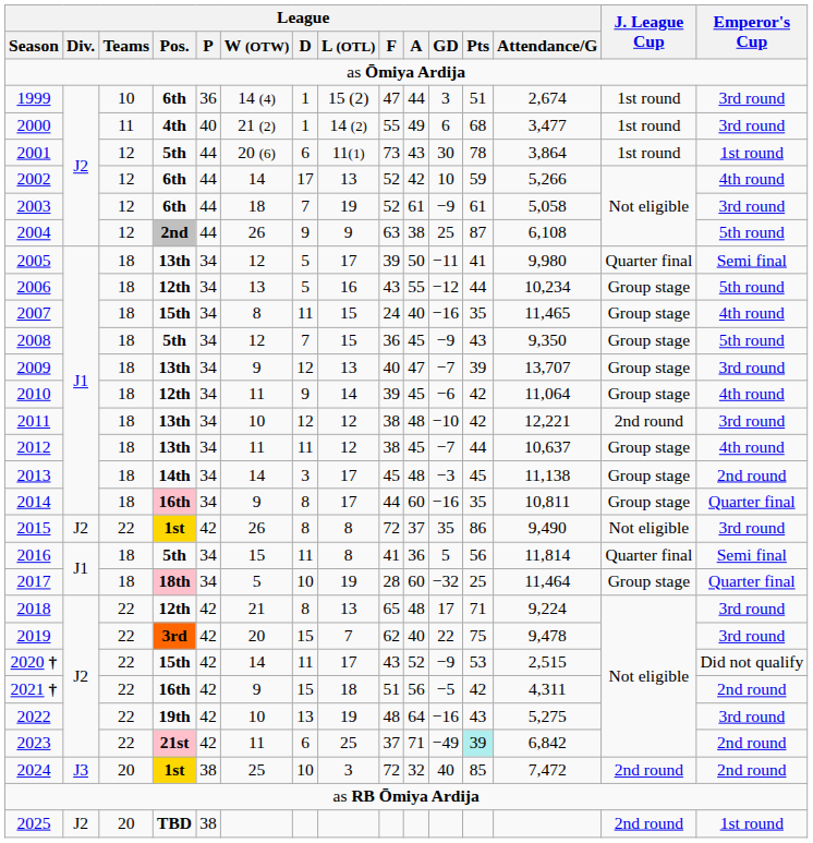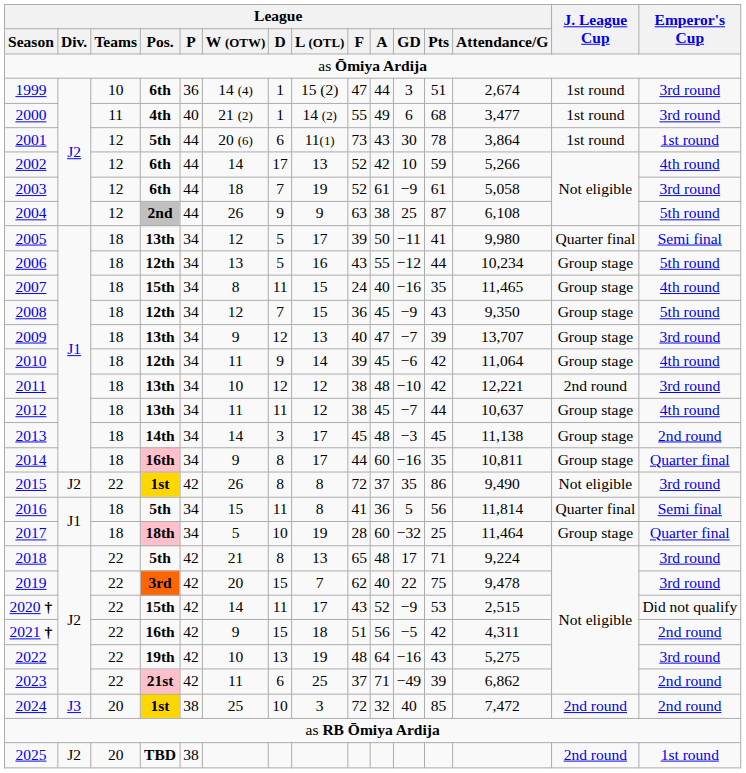2008 | League / Pos.: 5th -> 12th
2018 | League / Pos.: 12th -> 5th
2023 | League / Pts: paleturquoise background -> no background
2023 | League / Attendance/G: 6,842 -> 6,862
